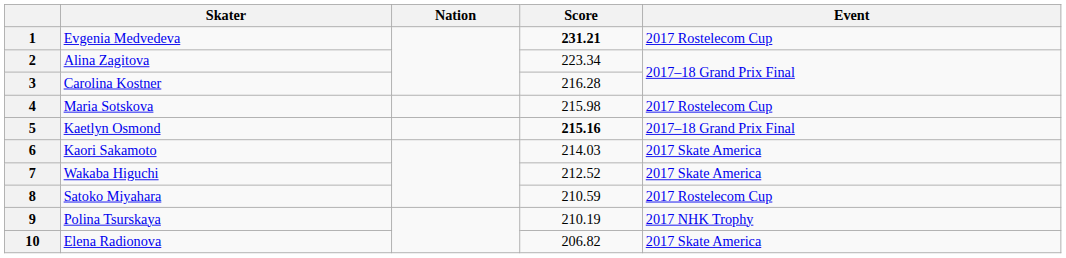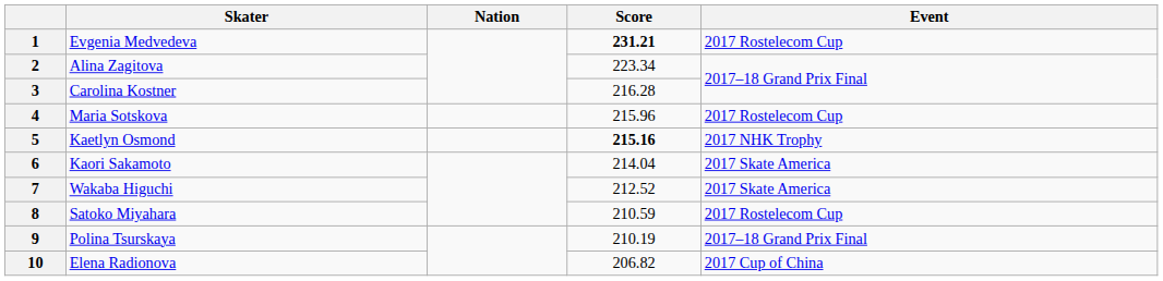4 | Score: 215.98 -> 215.96
5 | Event: 2017–18 Grand Prix Final -> 2017 NHK Trophy
6 | Score: 214.03 -> 214.04
9 | Event: 2017 NHK Trophy -> 2017–18 Grand Prix Final
10 | Event: 2017 Skate America -> 2017 Cup of China
